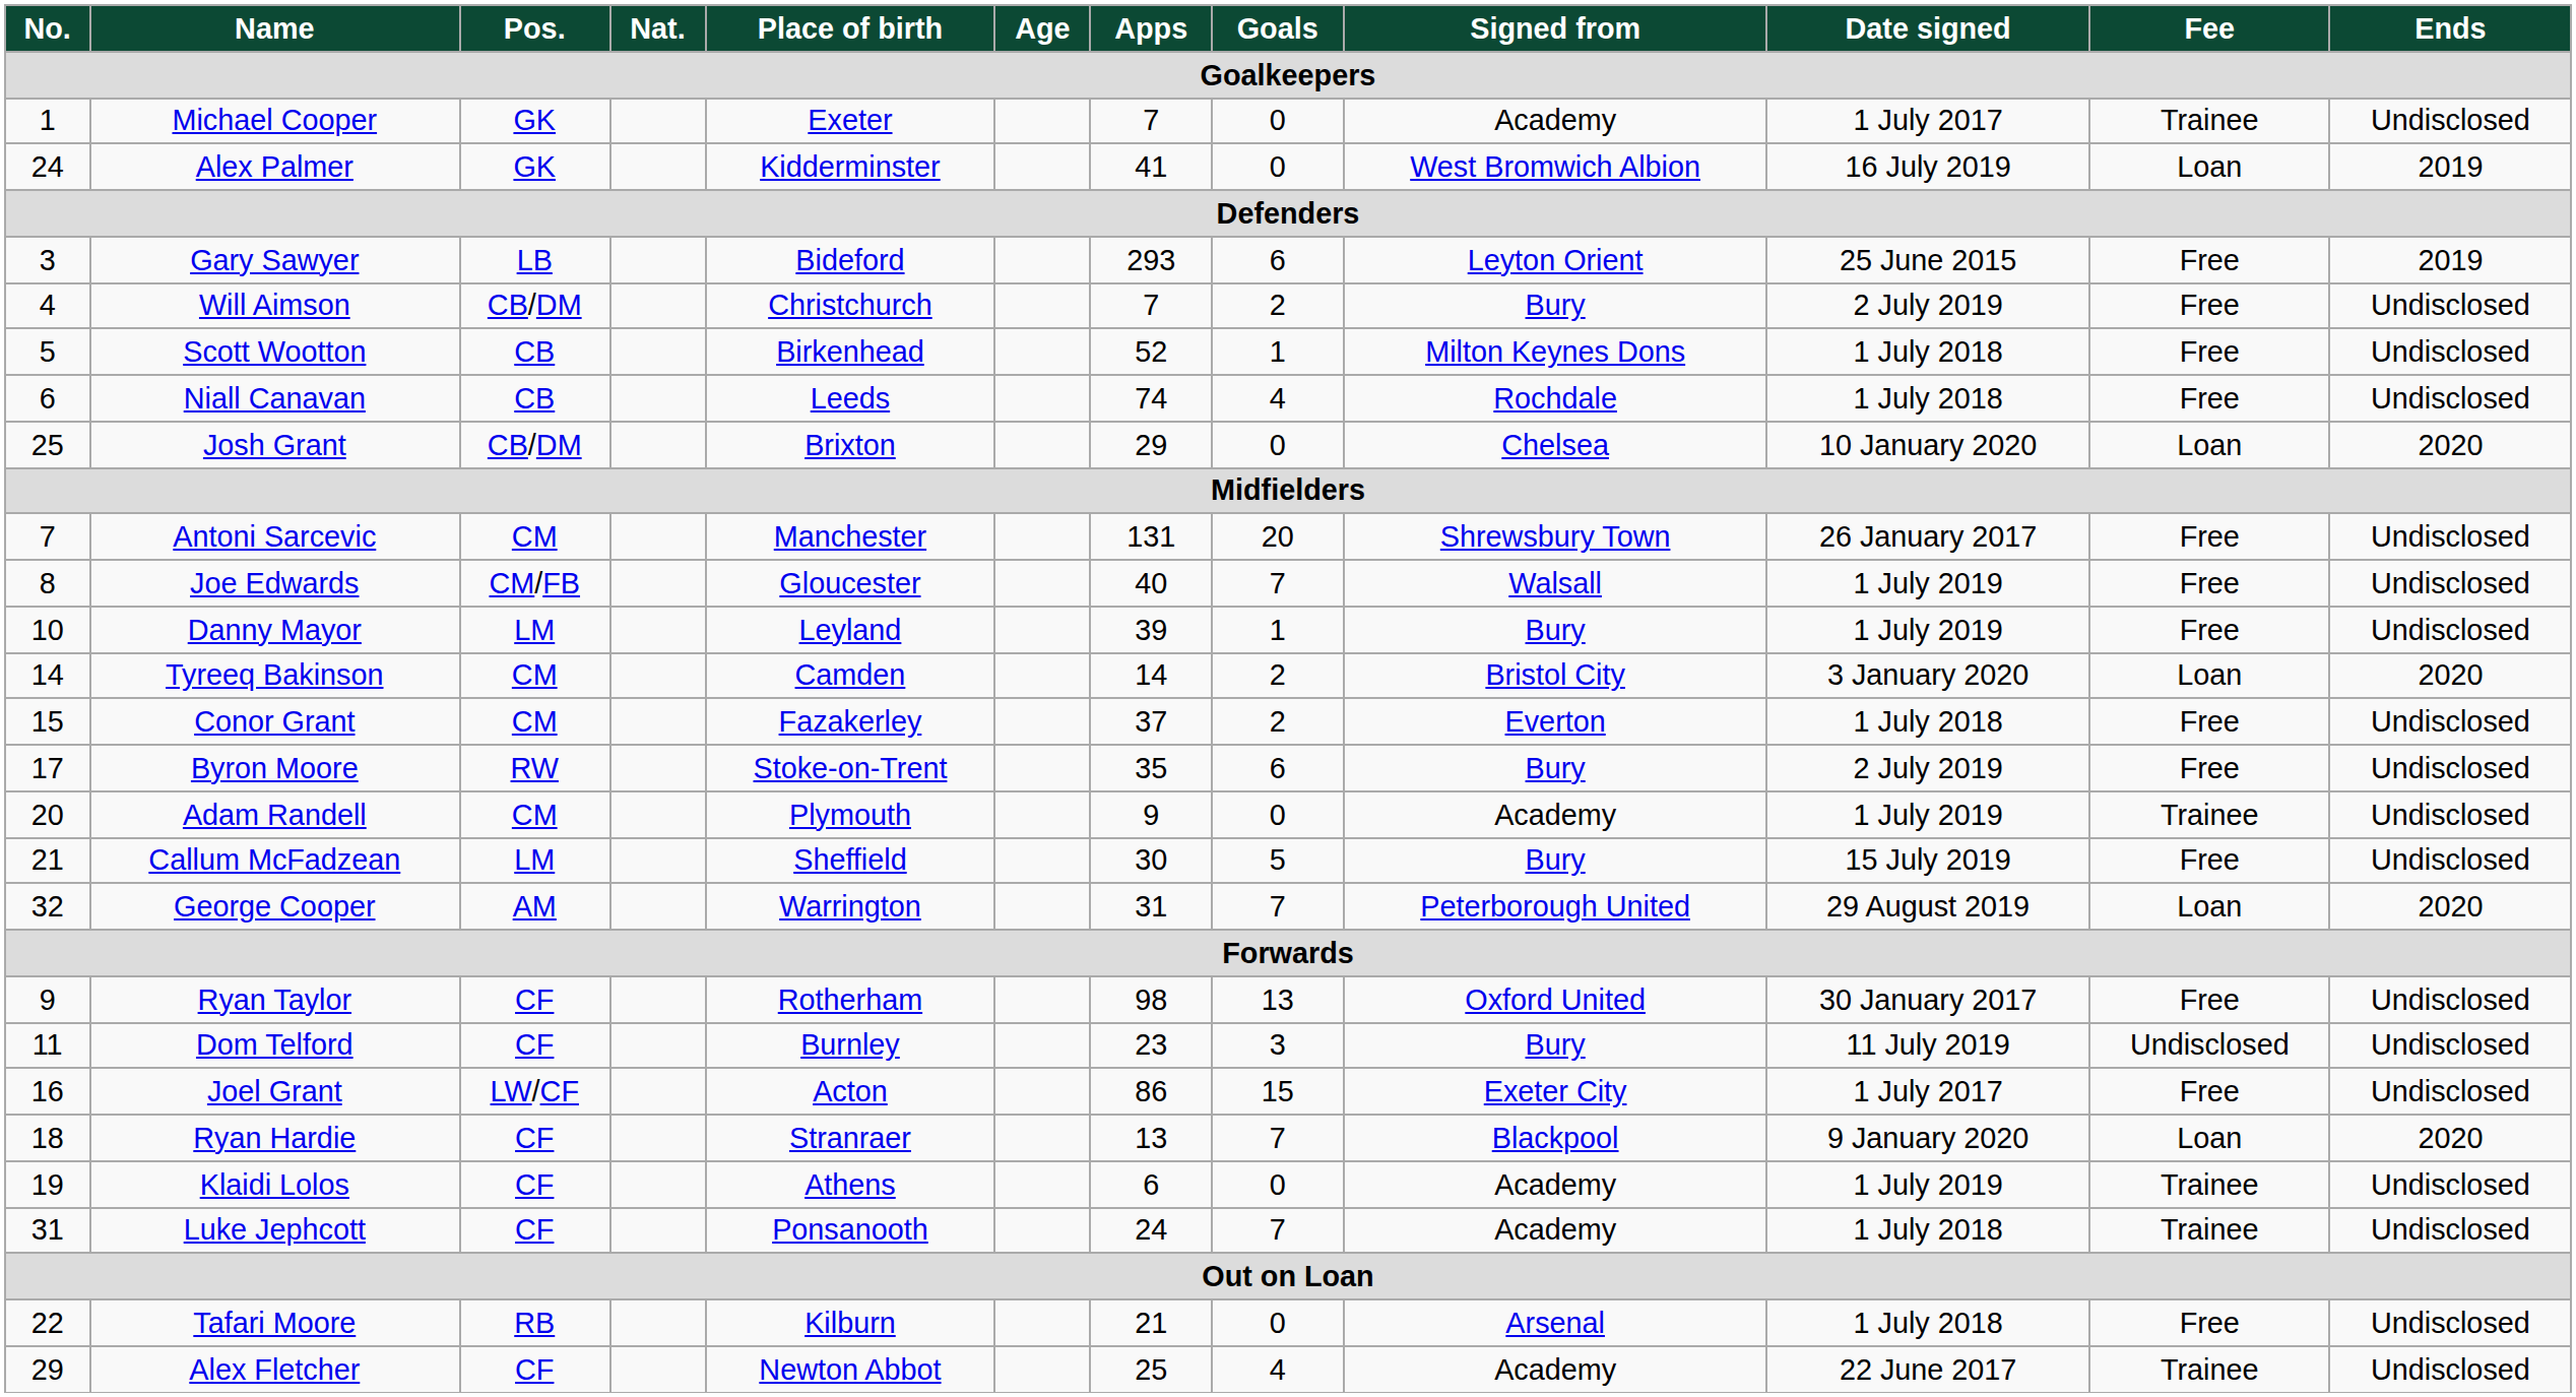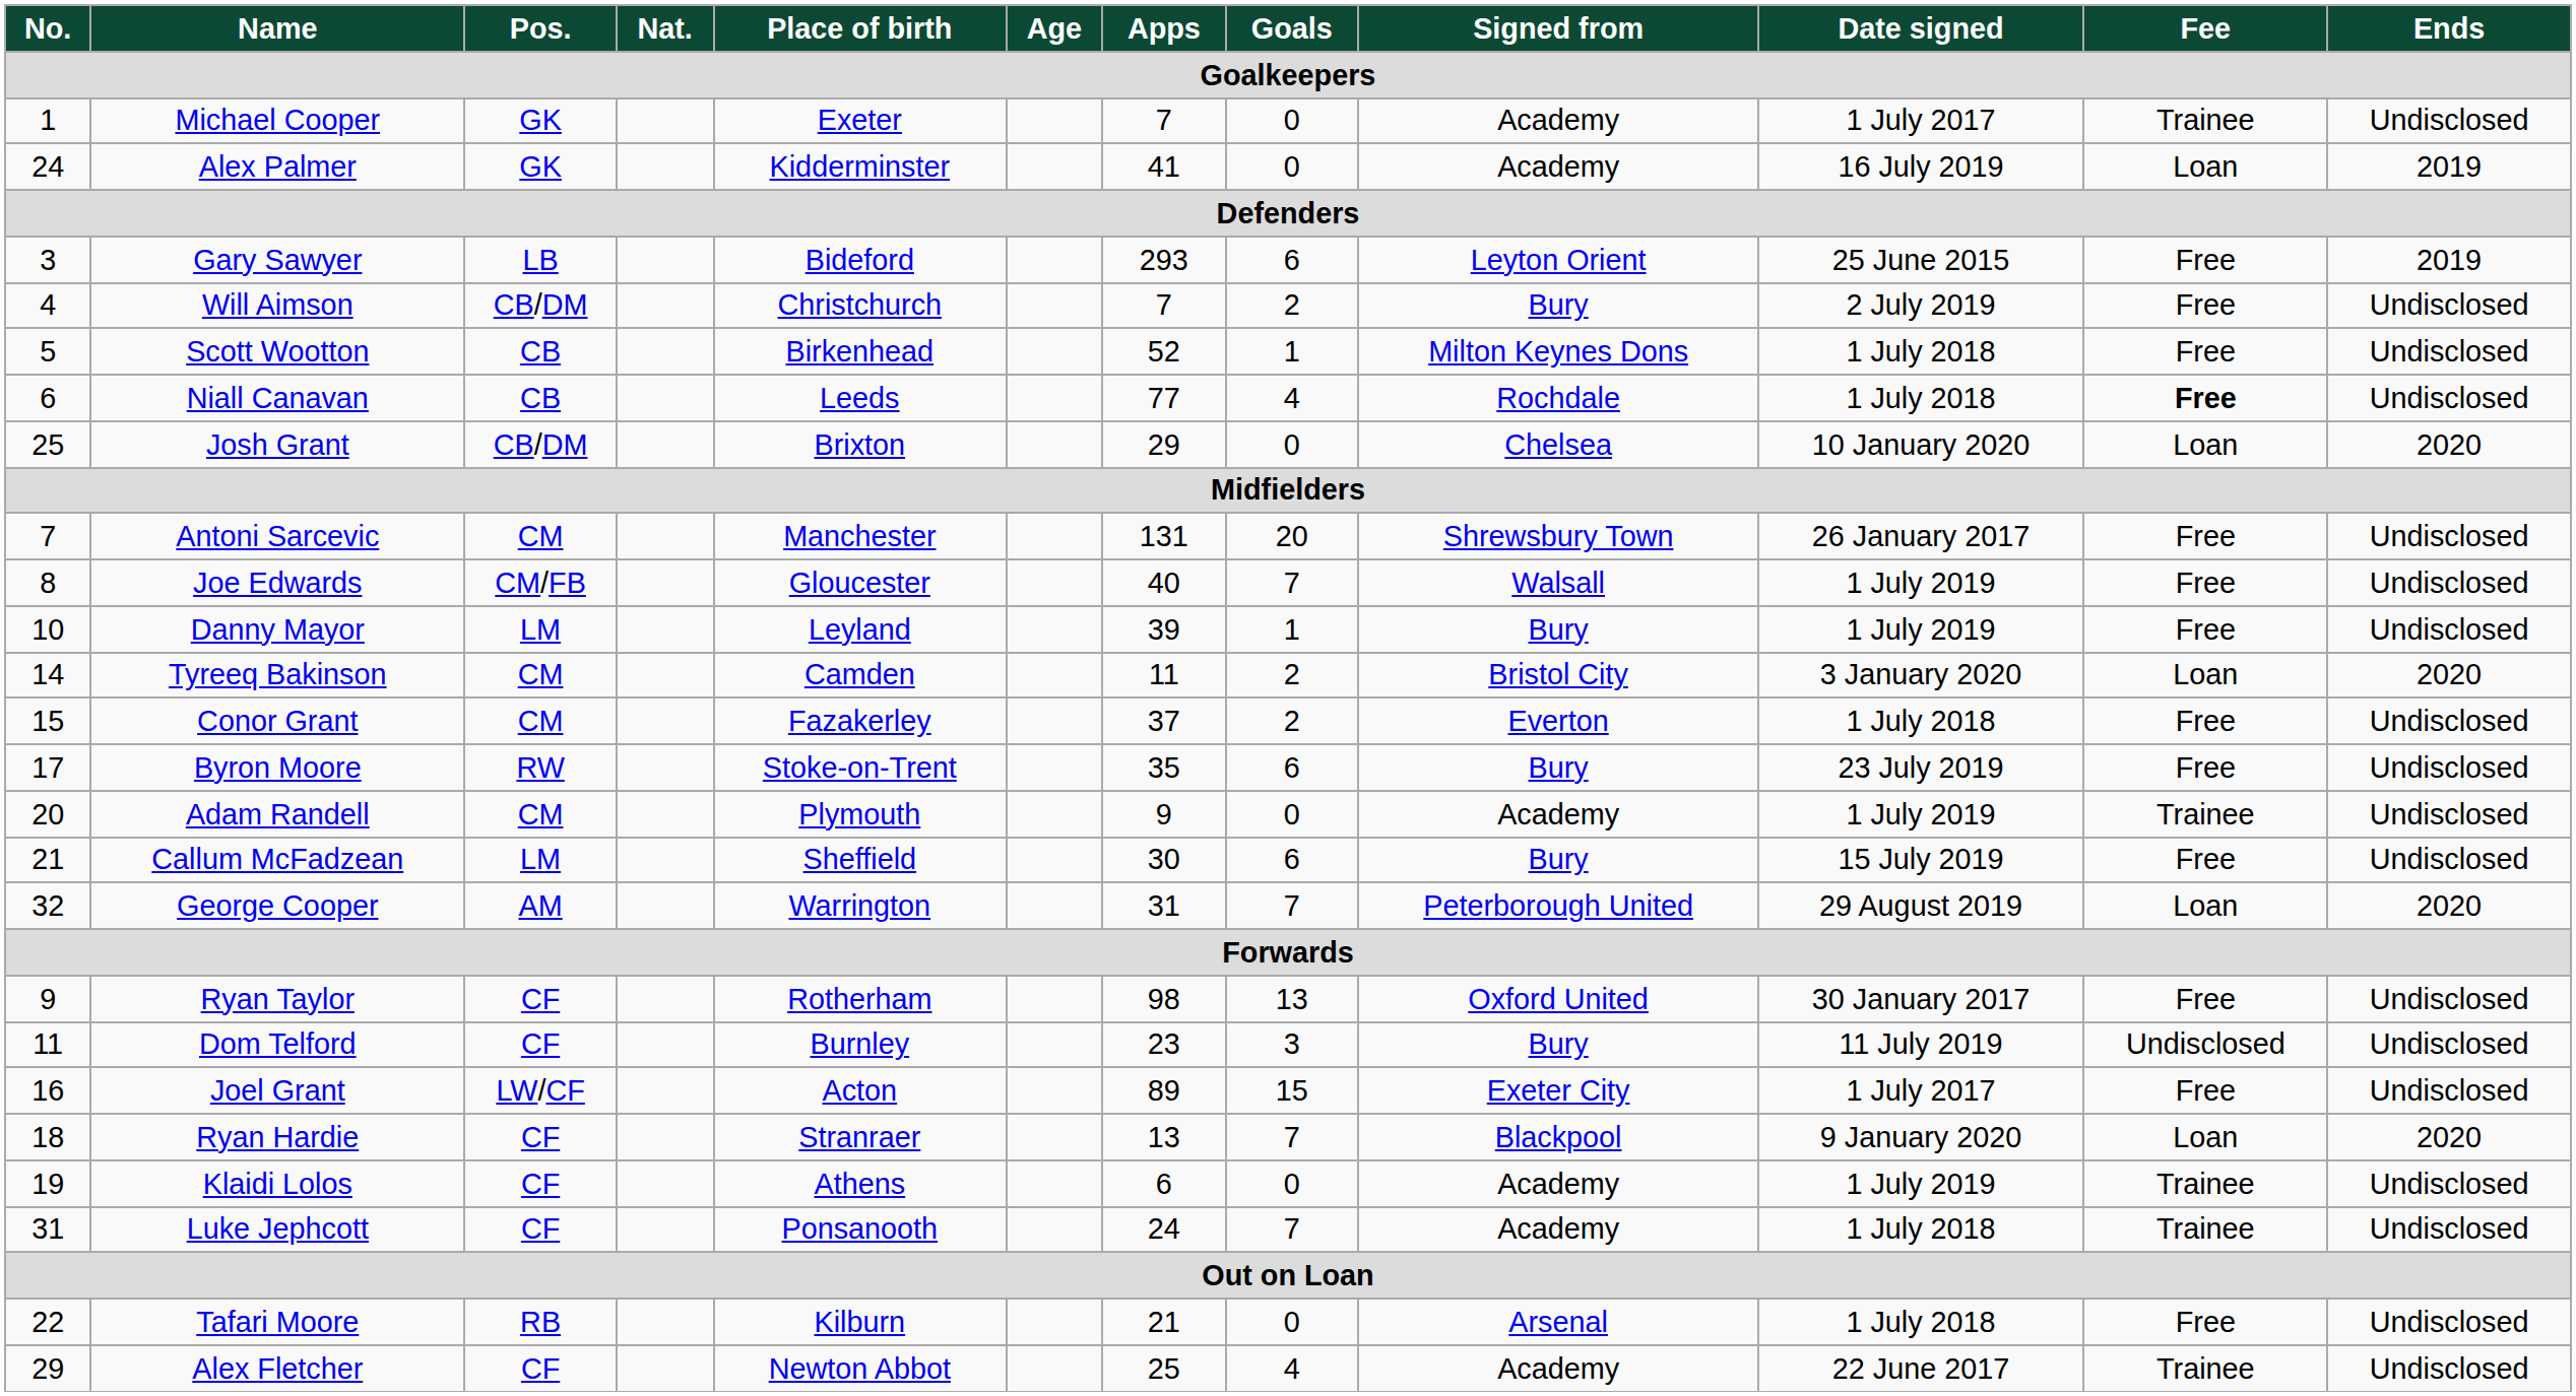Alex Palmer | Signed from: West Bromwich Albion -> Academy
Niall Canavan | Apps: 74 -> 77
Niall Canavan | Fee: normal -> bold
Tyreeq Bakinson | Apps: 14 -> 11
Byron Moore | Date signed: 2 July 2019 -> 23 July 2019
Callum McFadzean | Goals: 5 -> 6
Joel Grant | Apps: 86 -> 89
